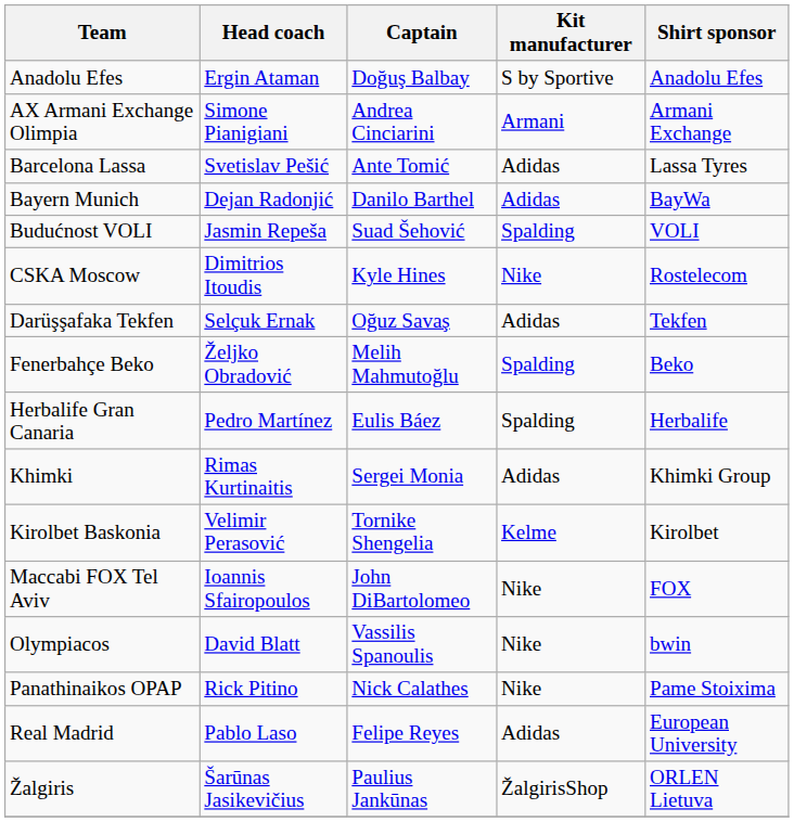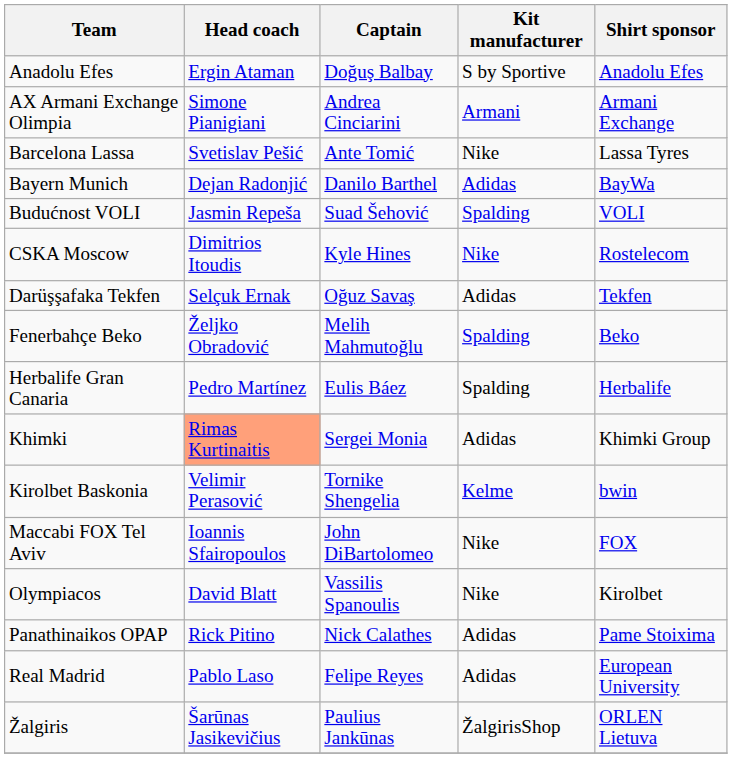Barcelona Lassa | Kit manufacturer: Adidas -> Nike
Khimki | Head coach: no background -> lightsalmon background
Kirolbet Baskonia | Shirt sponsor: Kirolbet -> bwin
Olympiacos | Shirt sponsor: bwin -> Kirolbet
Panathinaikos OPAP | Kit manufacturer: Nike -> Adidas
